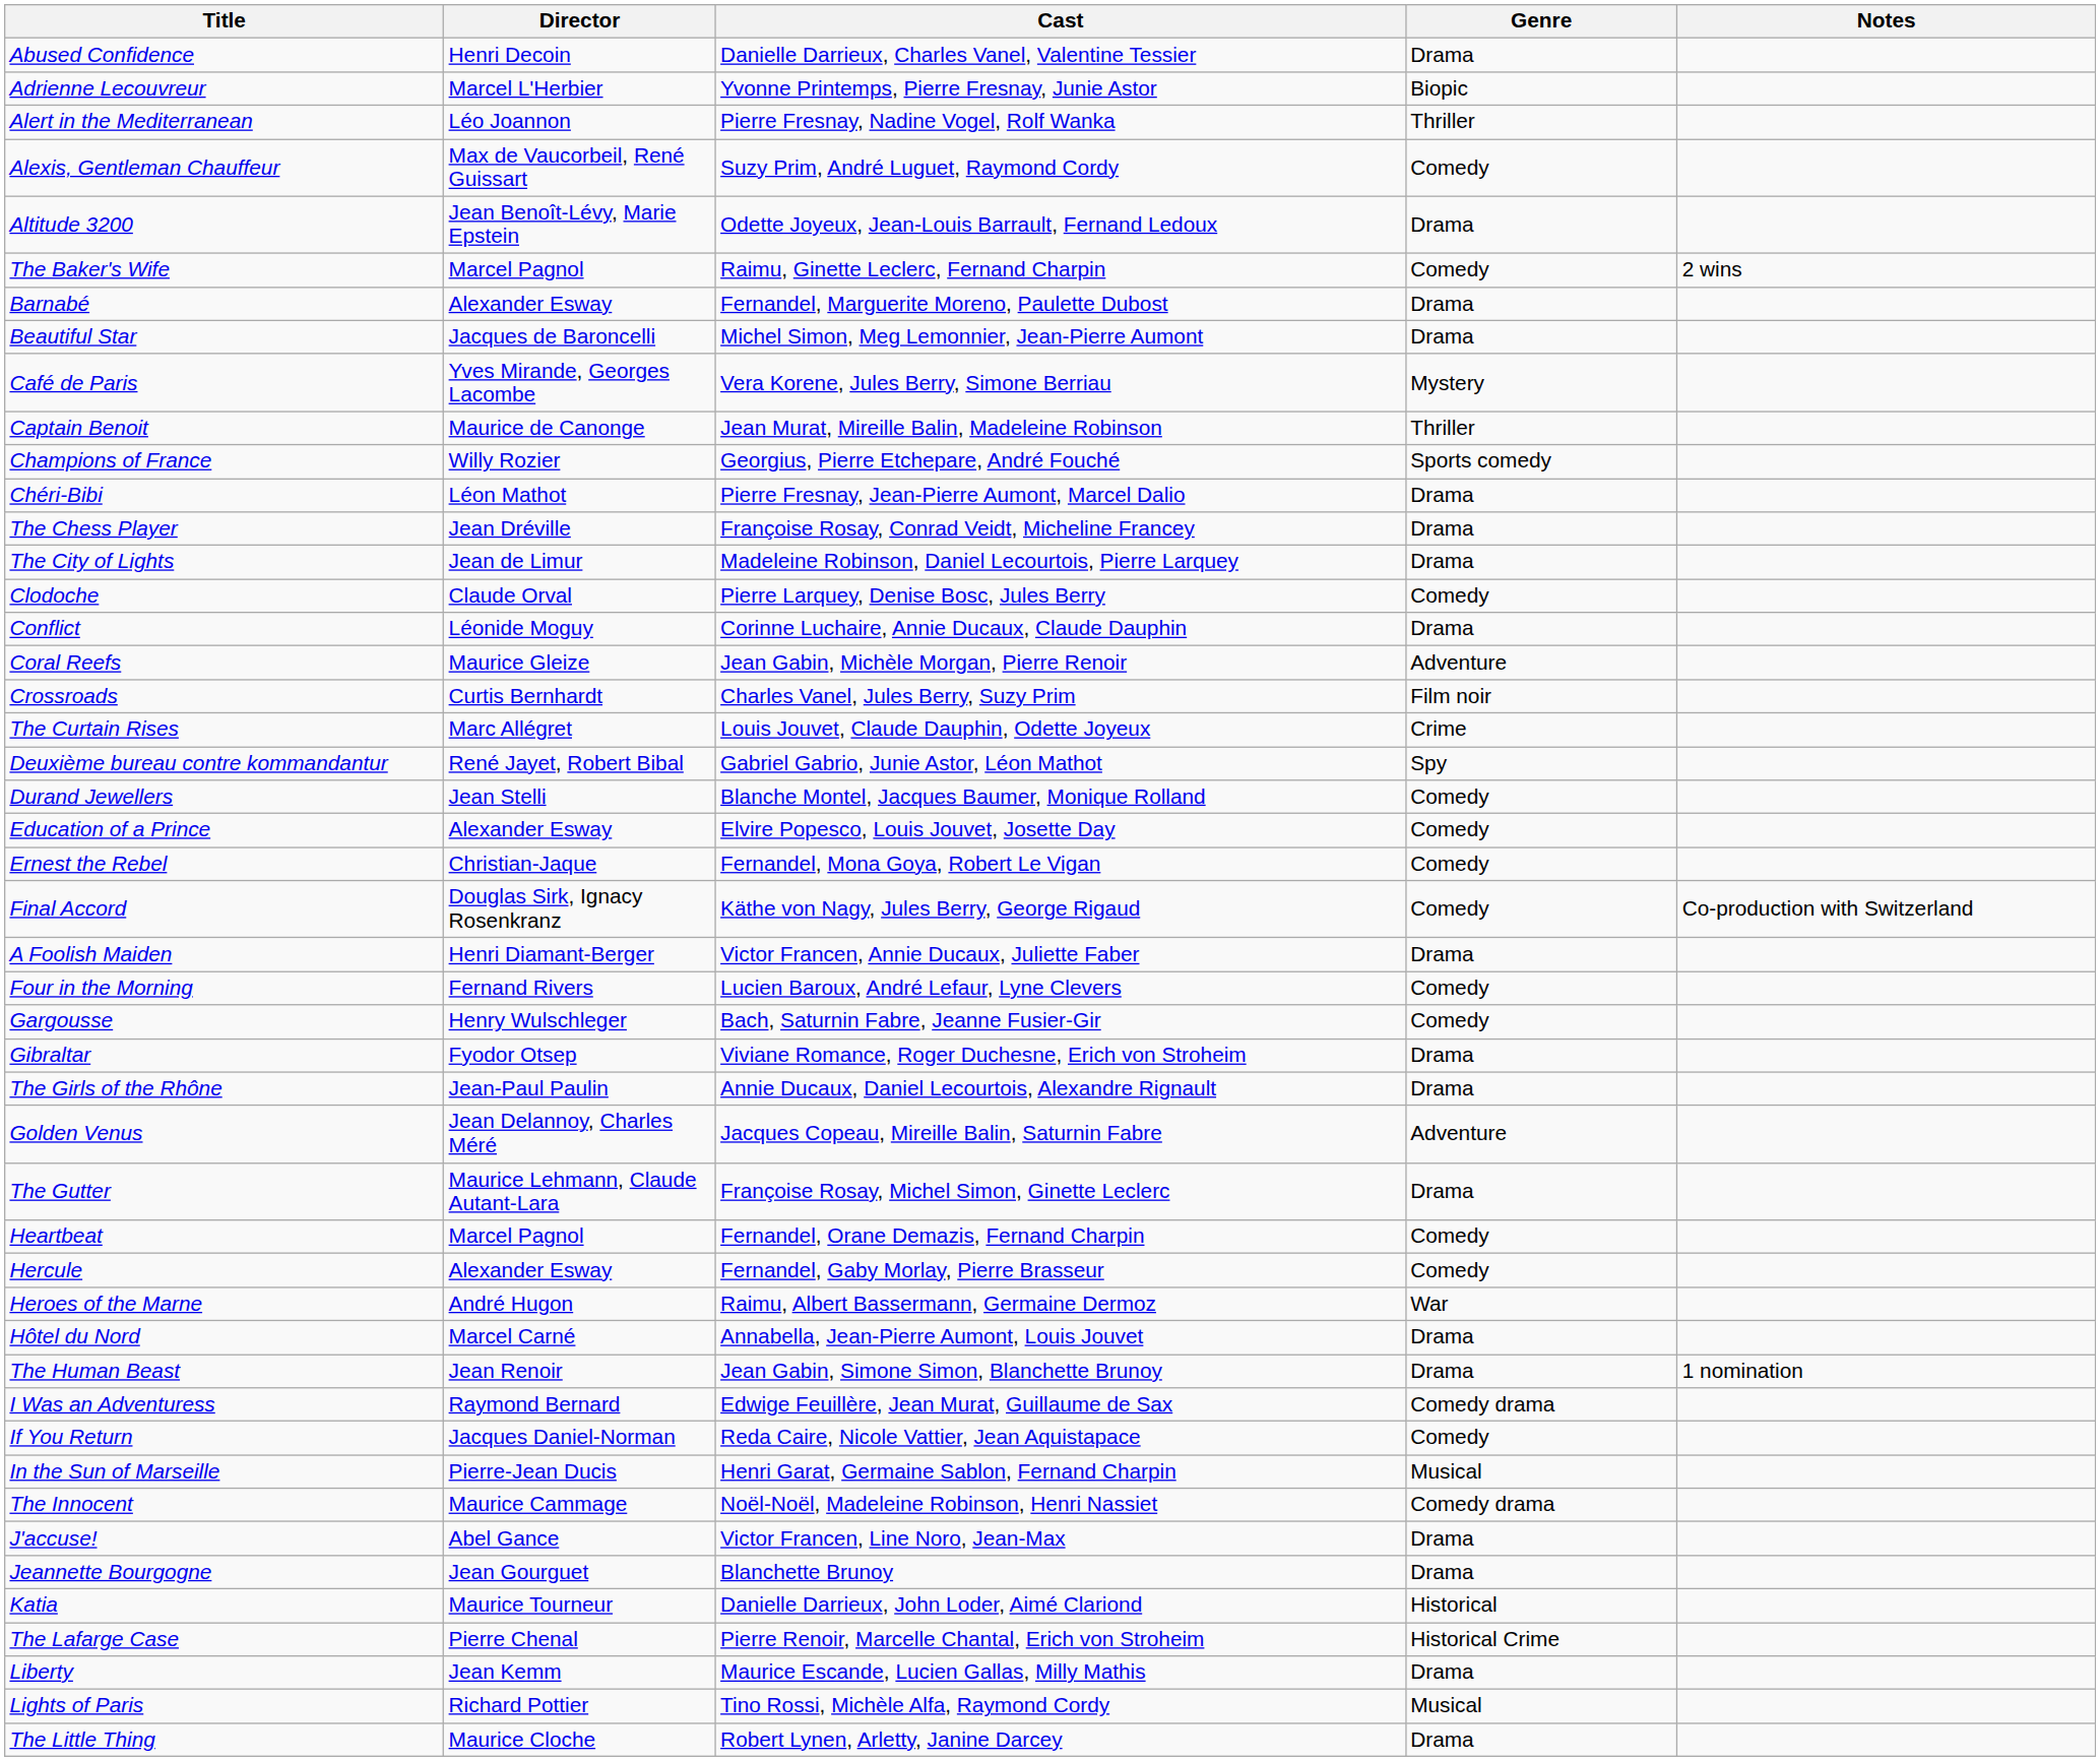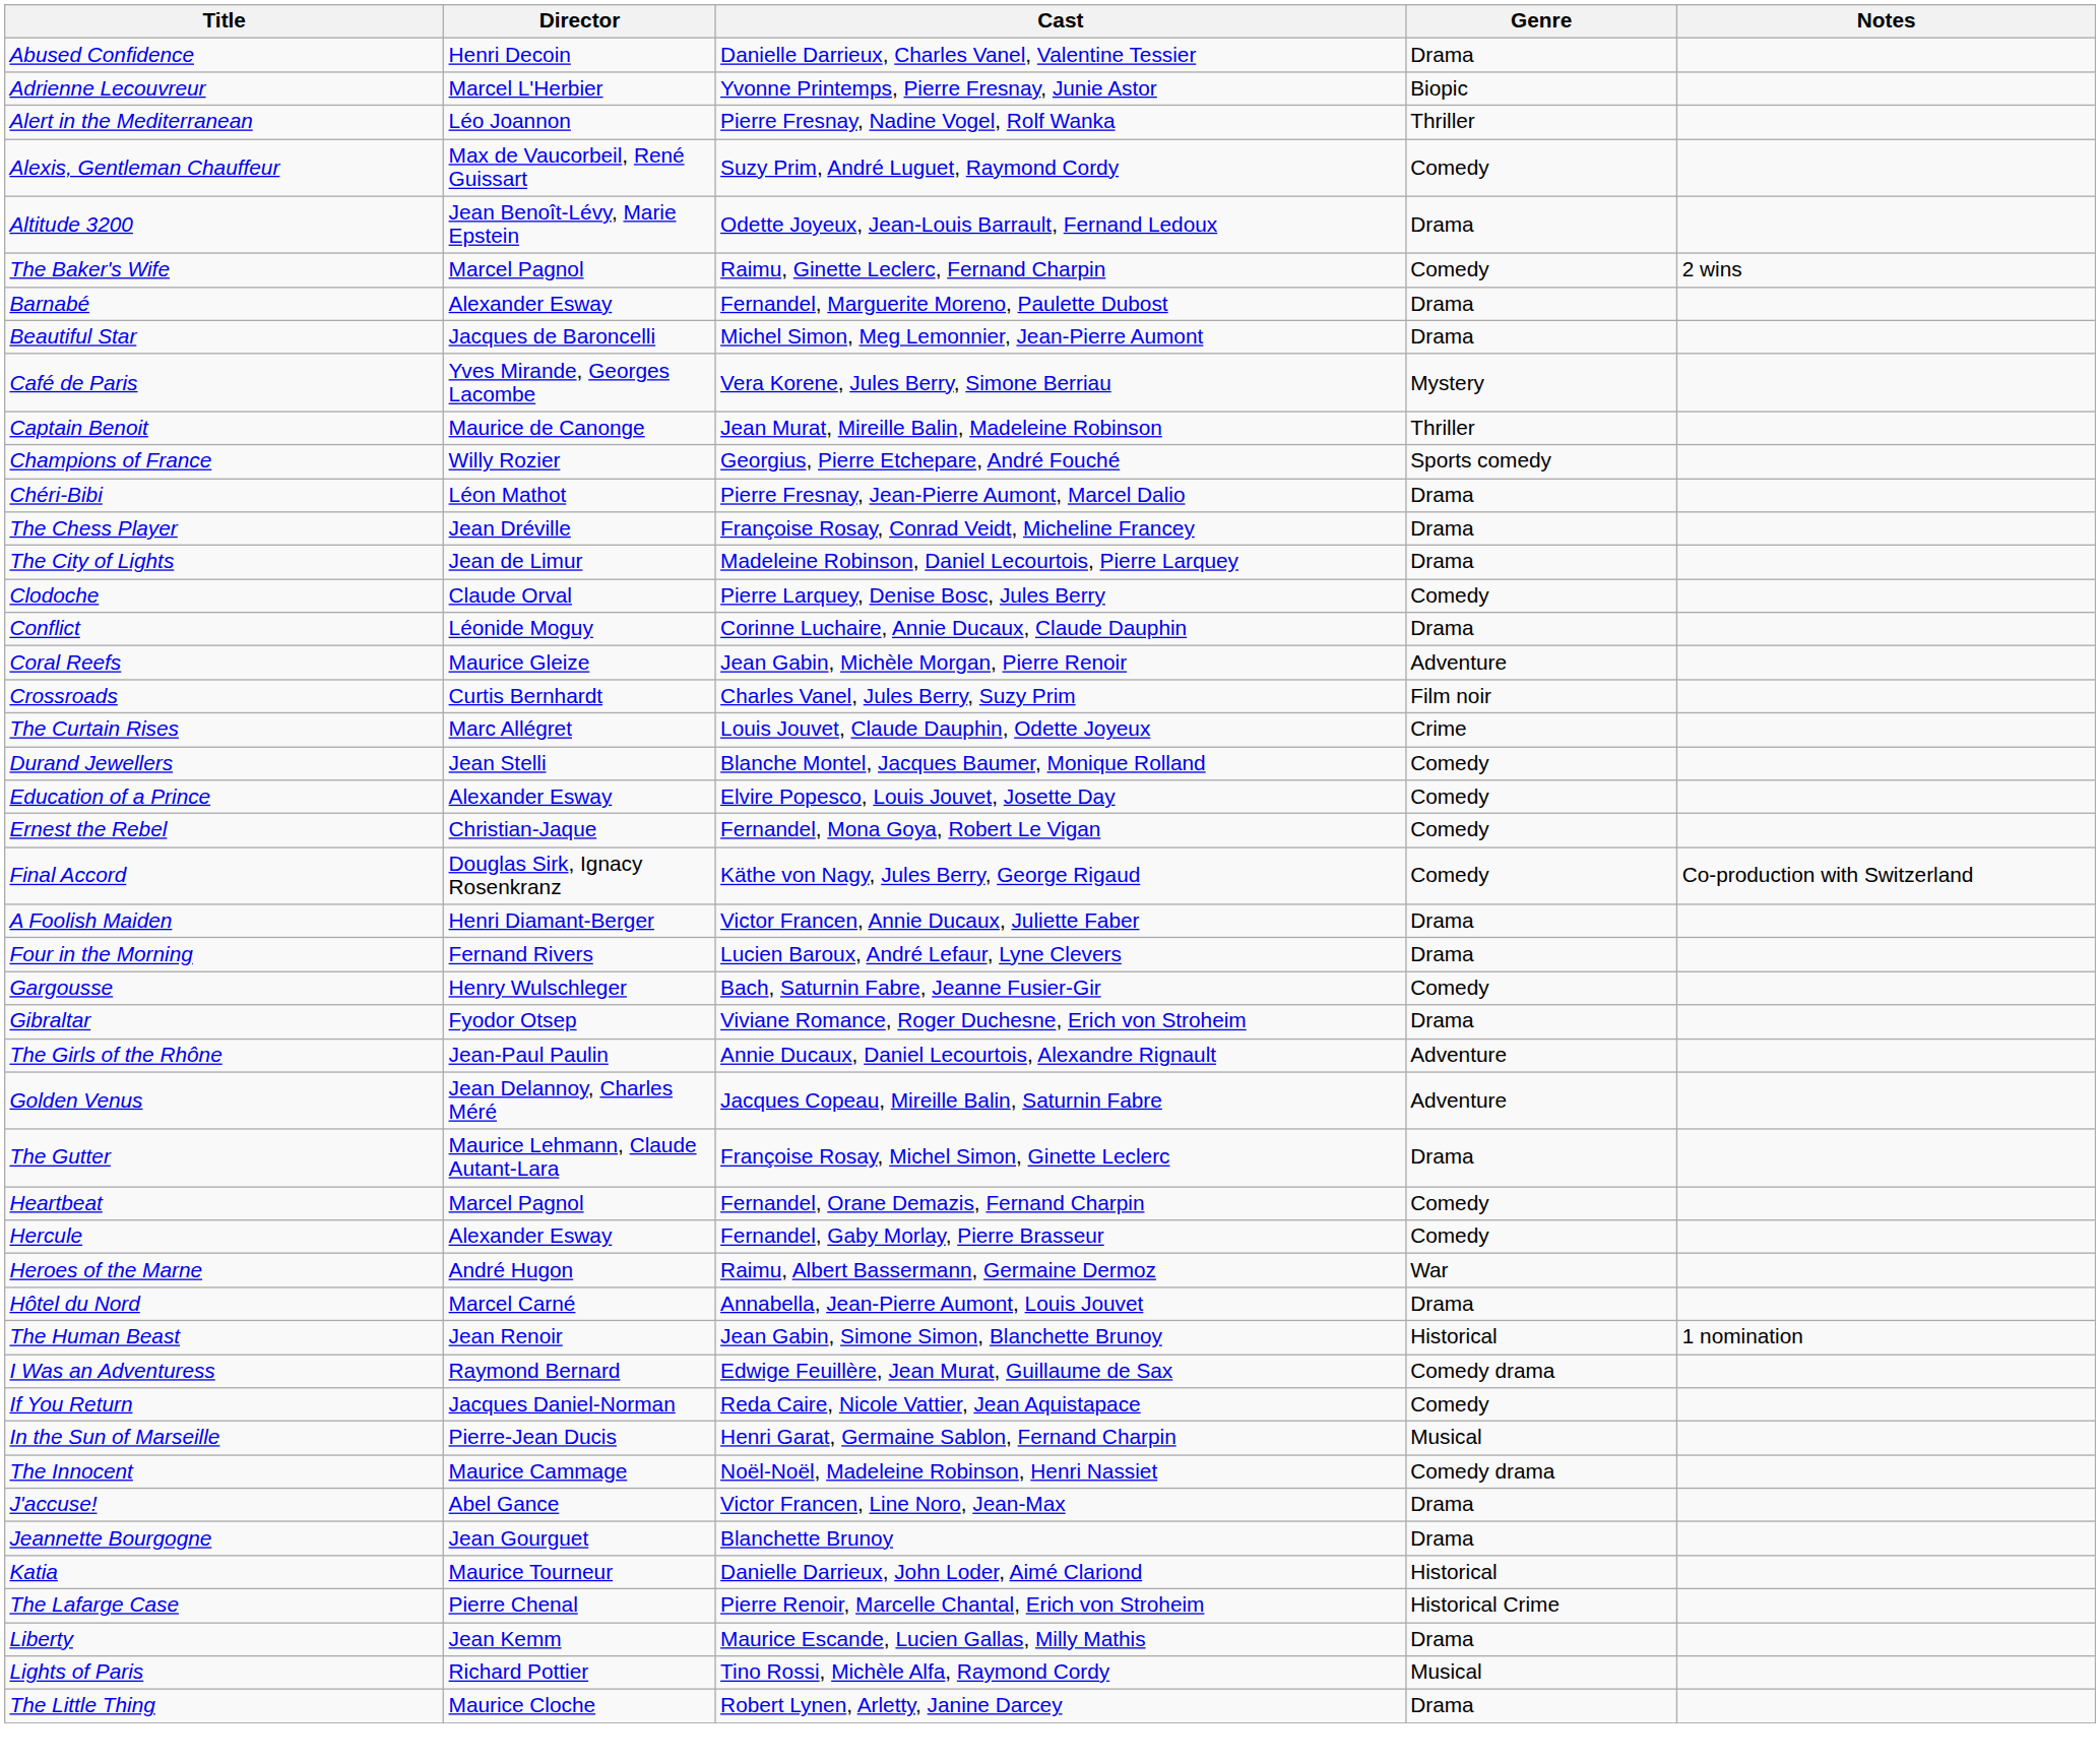- row: Deuxième bureau contre kommandantur | René Jayet, Robert Bibal | Gabriel Gabrio, Junie Astor, Léon Mathot | Spy
Four in the Morning | Genre: Comedy -> Drama
The Girls of the Rhône | Genre: Drama -> Adventure
The Human Beast | Genre: Drama -> Historical
